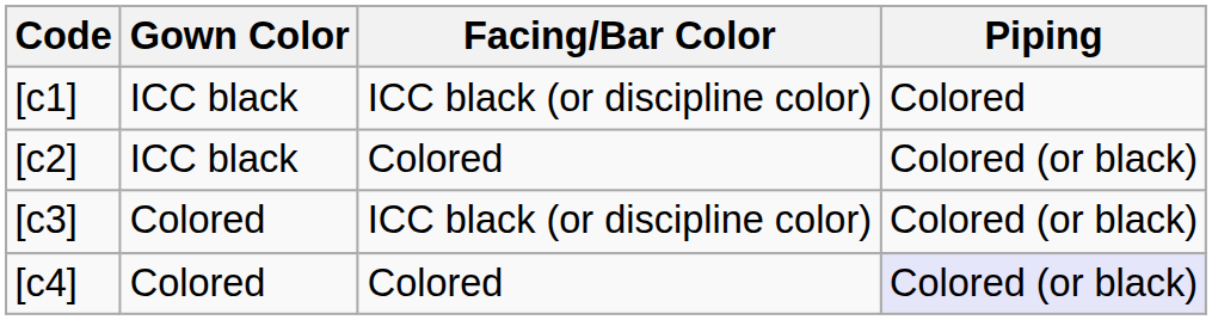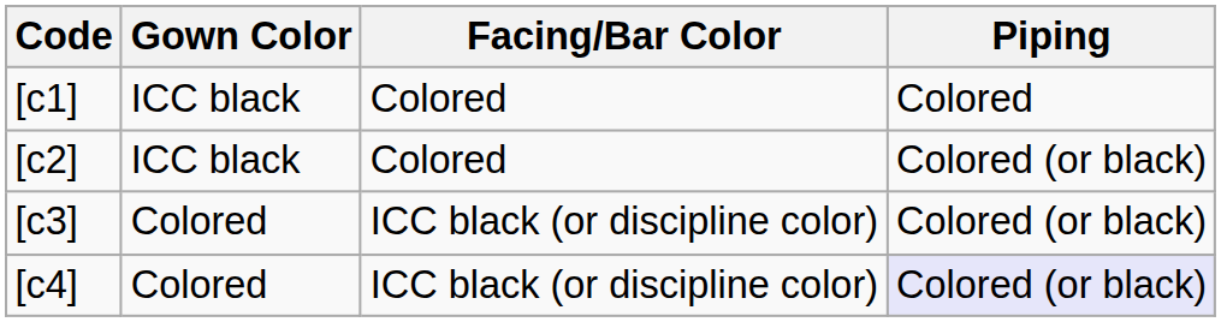[c1] | Facing/Bar Color: ICC black (or discipline color) -> Colored
[c4] | Facing/Bar Color: Colored -> ICC black (or discipline color)
